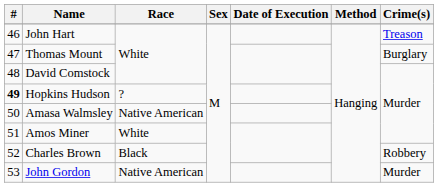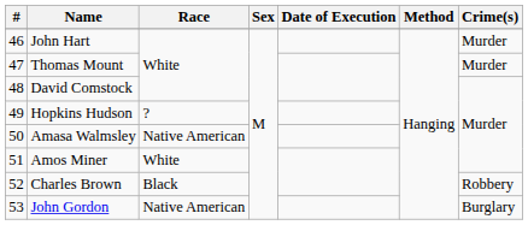John Hart | Crime(s): Treason -> Murder
Thomas Mount | Crime(s): Burglary -> Murder
Hopkins Hudson | #: bold -> normal
John Gordon | Crime(s): Murder -> Burglary
